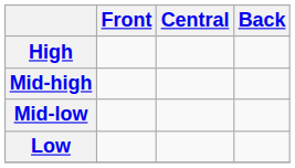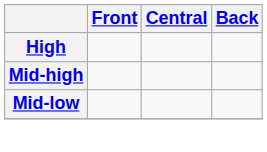- row: Low
